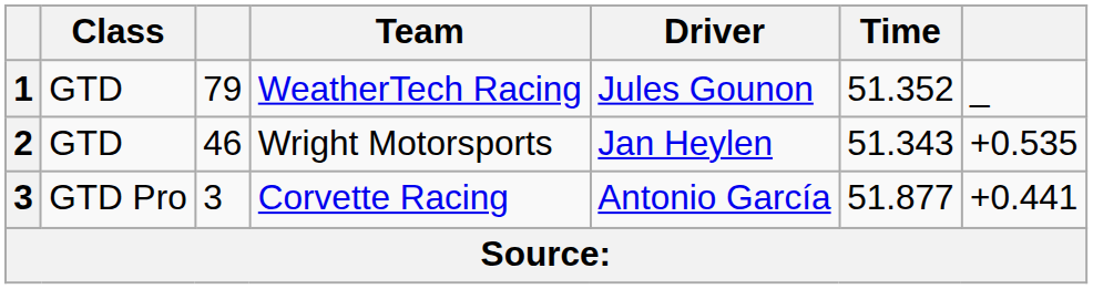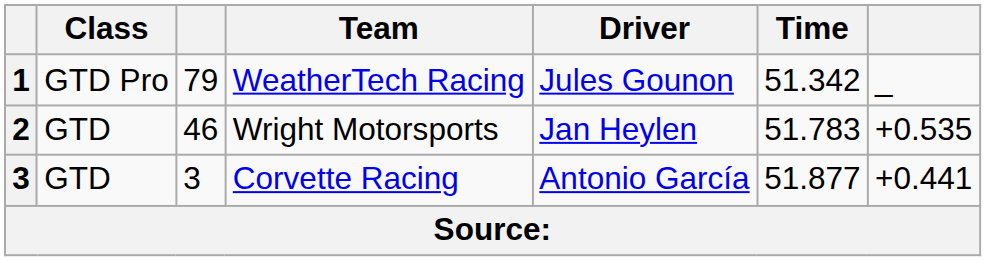WeatherTech Racing | Class: GTD -> GTD Pro
WeatherTech Racing | Time: 51.352 -> 51.342
Wright Motorsports | Time: 51.343 -> 51.783
Corvette Racing | Class: GTD Pro -> GTD
